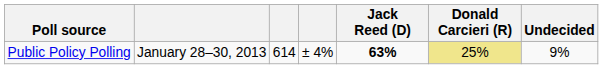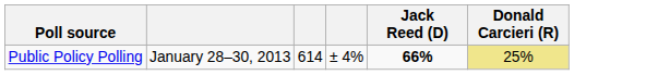- column: Undecided | 9%
Public Policy Polling | Jack Reed (D): 63% -> 66%
